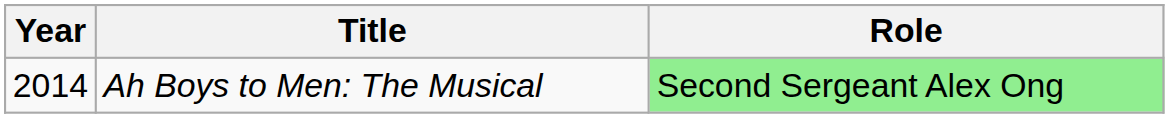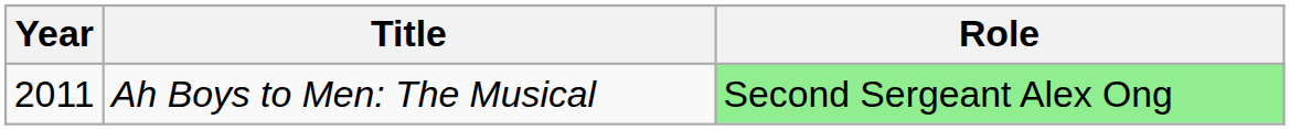Ah Boys to Men: The Musical | Year: 2014 -> 2011
